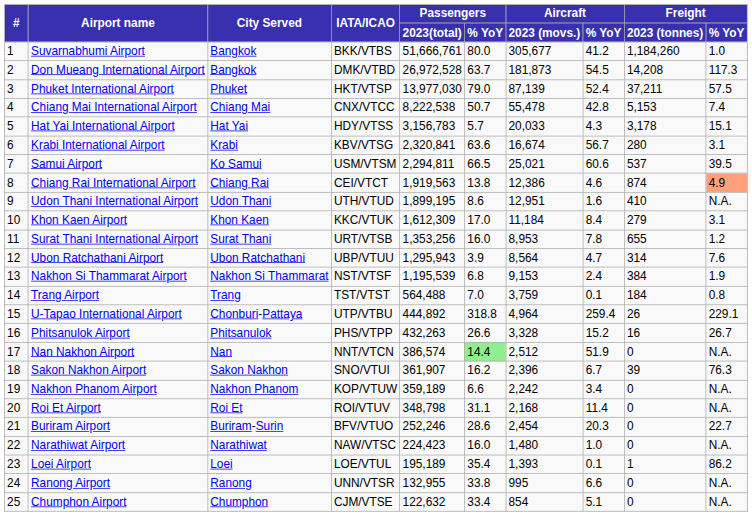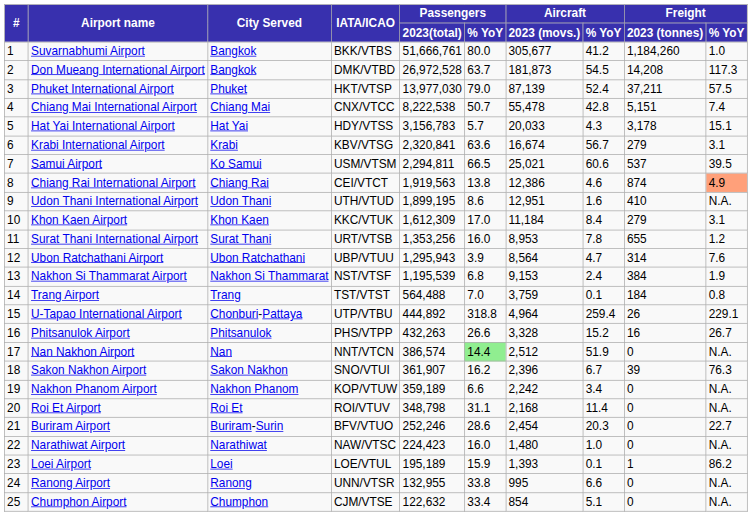Chiang Mai International Airport | Freight / 2023 (tonnes): 5,153 -> 5,151
Krabi International Airport | Freight / 2023 (tonnes): 280 -> 279
Loei Airport | Passengers / % YoY: 35.4 -> 15.9
